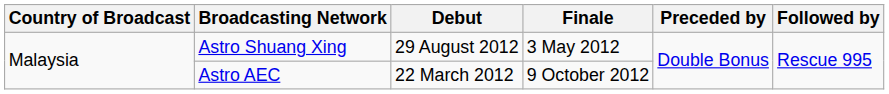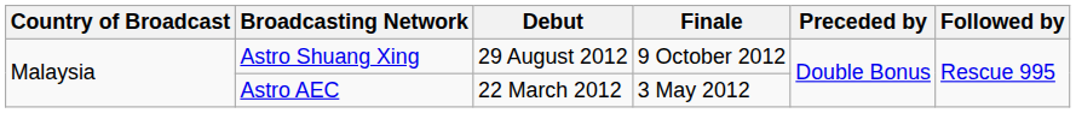Astro Shuang Xing | Finale: 3 May 2012 -> 9 October 2012
Astro AEC | Finale: 9 October 2012 -> 3 May 2012
